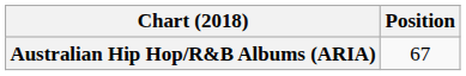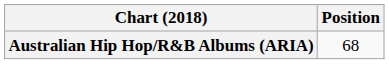Australian Hip Hop/R&B Albums (ARIA) | Position: 67 -> 68
